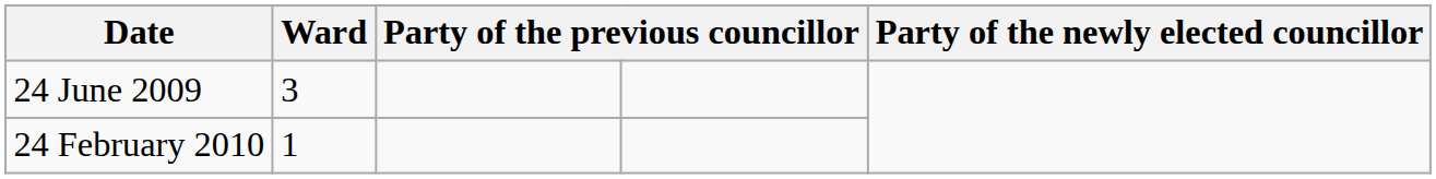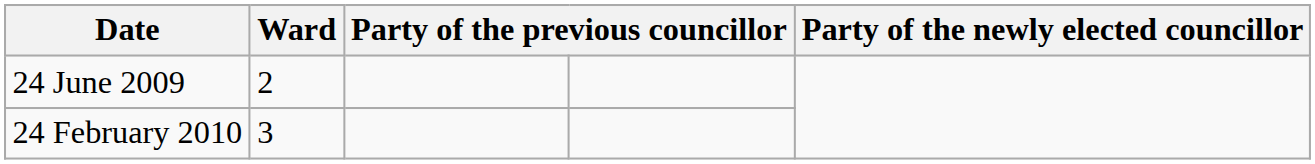24 June 2009 | Ward: 3 -> 2
24 February 2010 | Ward: 1 -> 3
